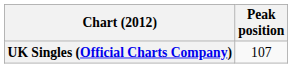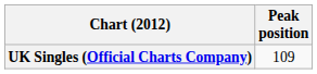UK Singles (Official Charts Company) | Peak position: 107 -> 109
